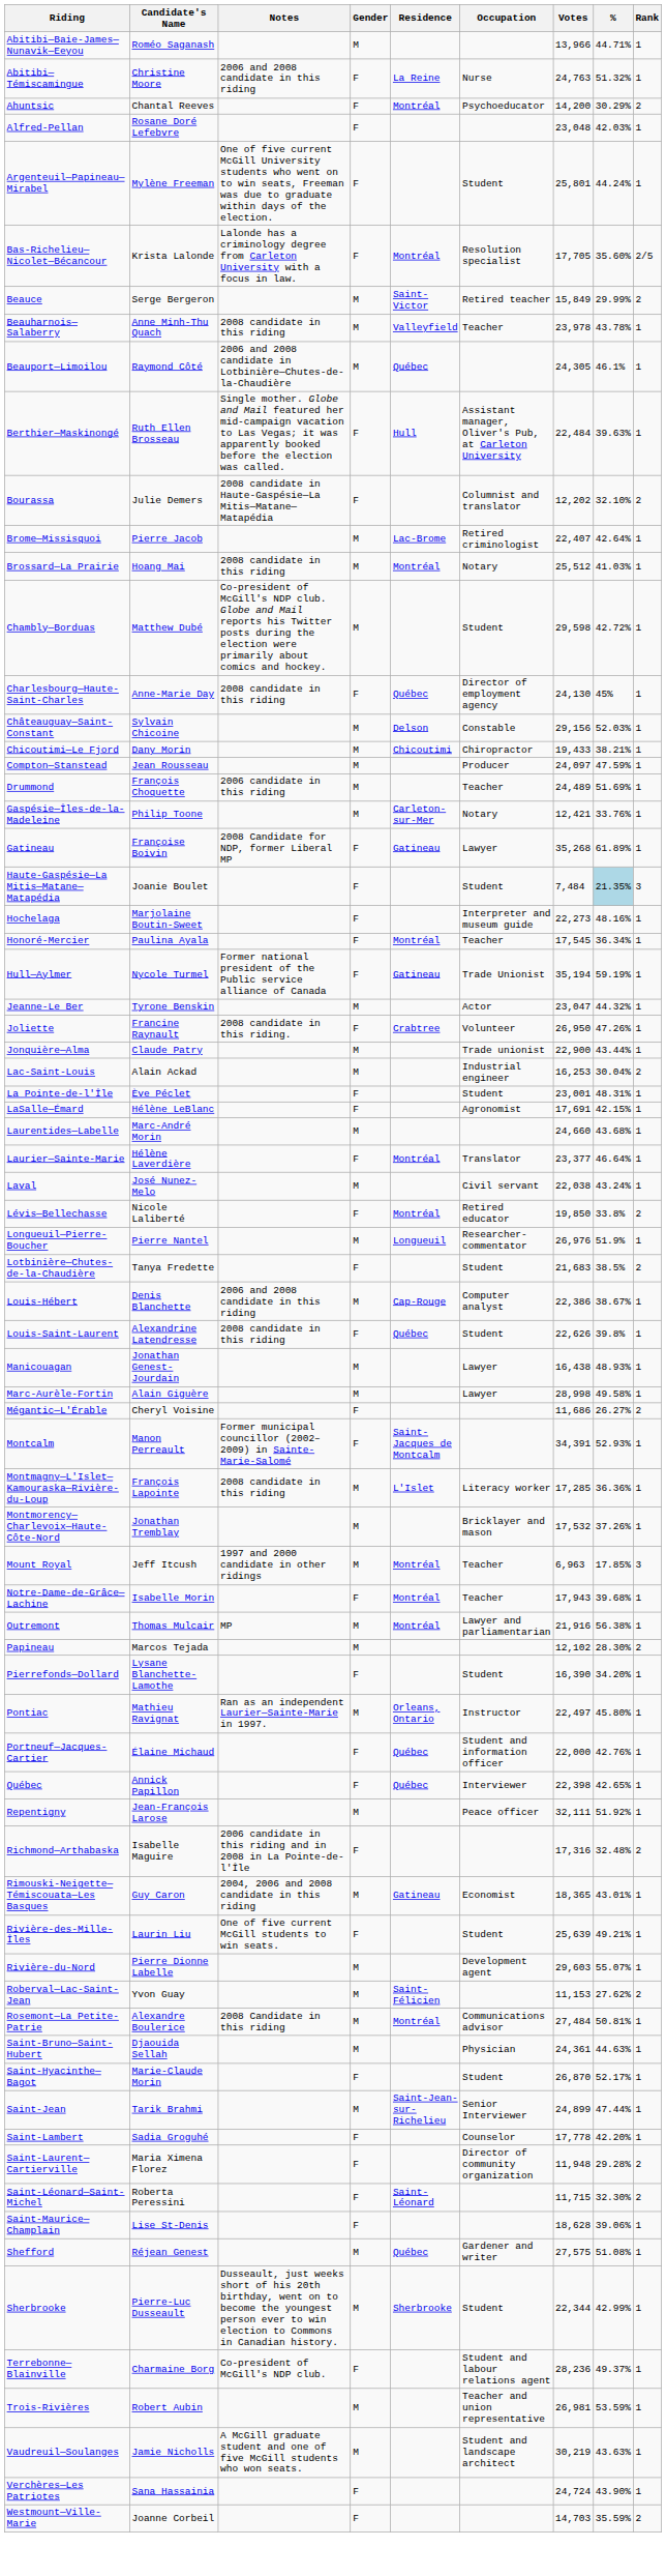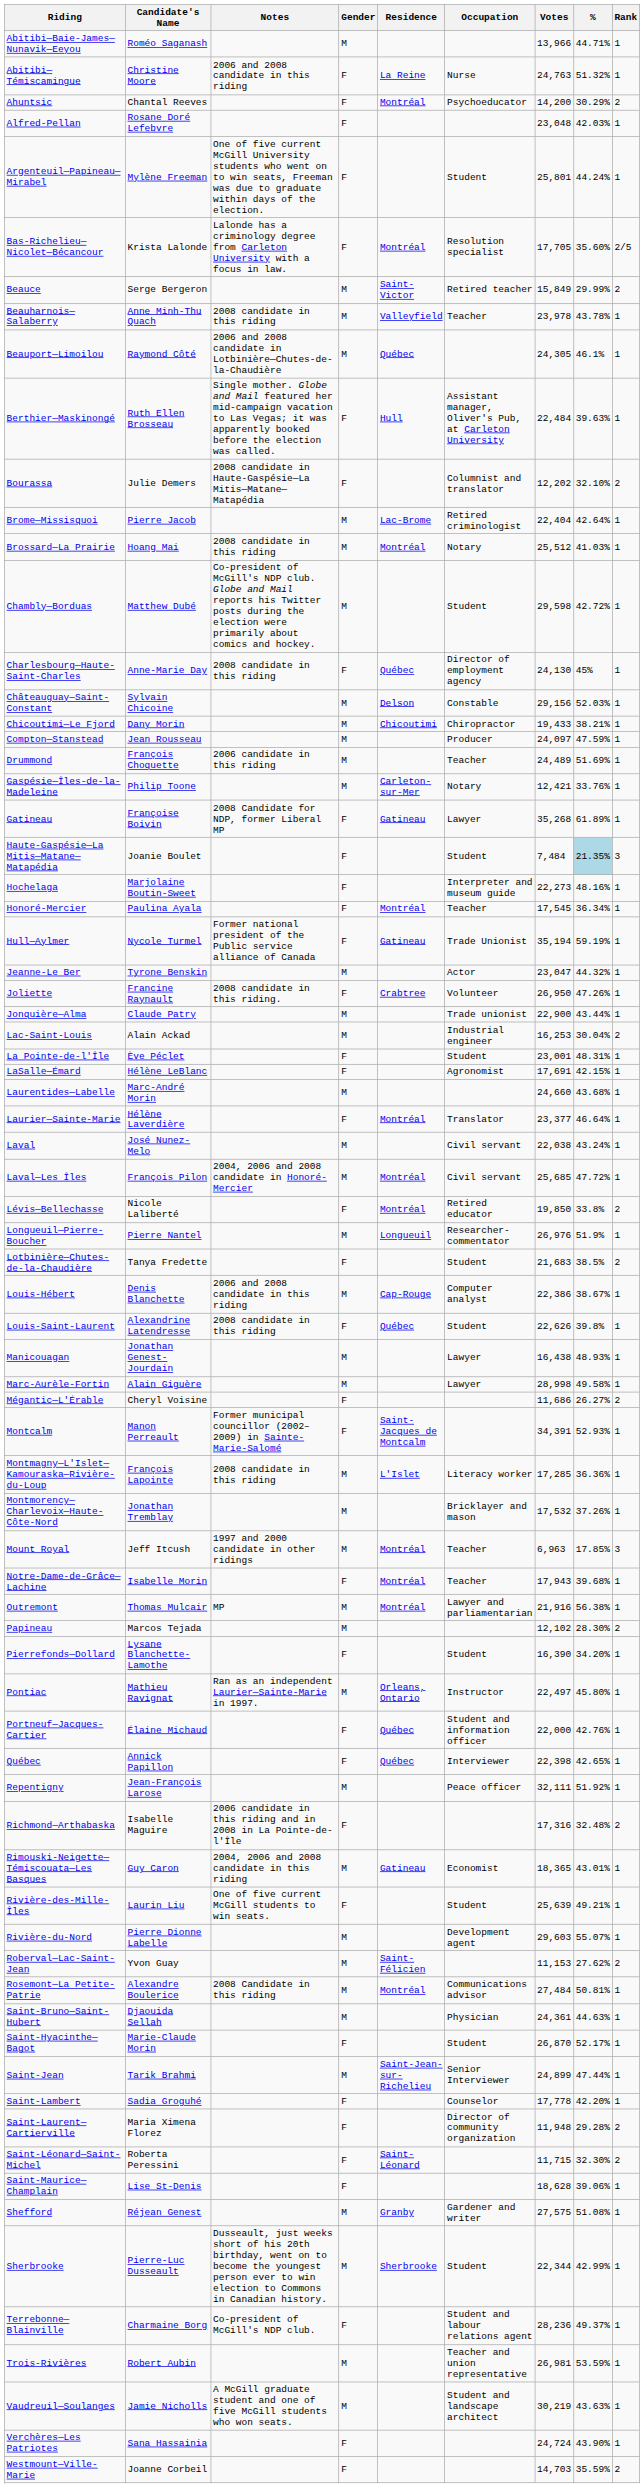Brome—Missisquoi | Votes: 22,407 -> 22,404
+ row: Laval—Les Îles | François Pilon | 2004, 2006 and 2008 candidate in Honoré-Mercier | M | Montréal | Civil servant | 25,685 | 47.72% | 1
Shefford | Residence: Québec -> Granby
